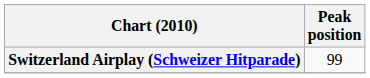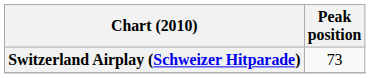Switzerland Airplay (Schweizer Hitparade) | Peak position: 99 -> 73
